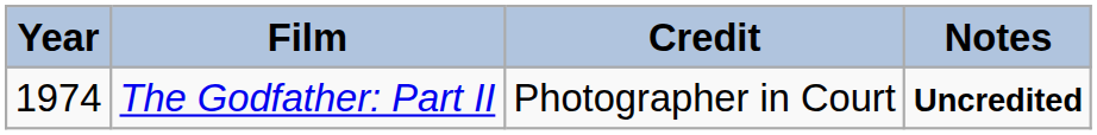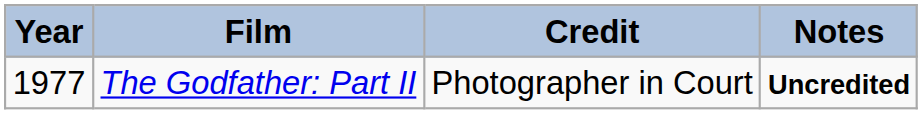The Godfather: Part II | Year: 1974 -> 1977
